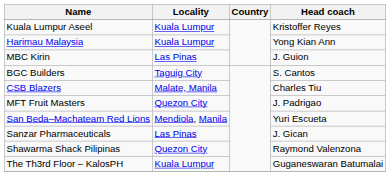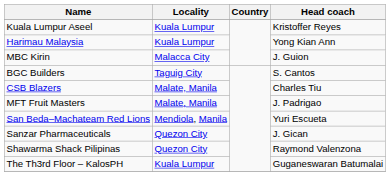MBC Kirin | Locality: Las Pinas -> Malacca City
MFT Fruit Masters | Locality: Quezon City -> Malate, Manila
Sanzar Pharmaceuticals | Locality: Las Pinas -> Quezon City
